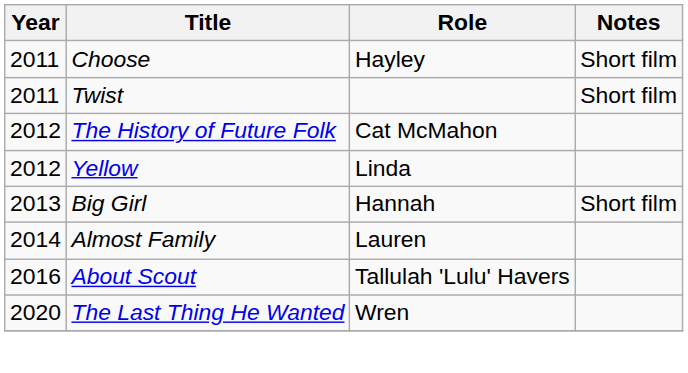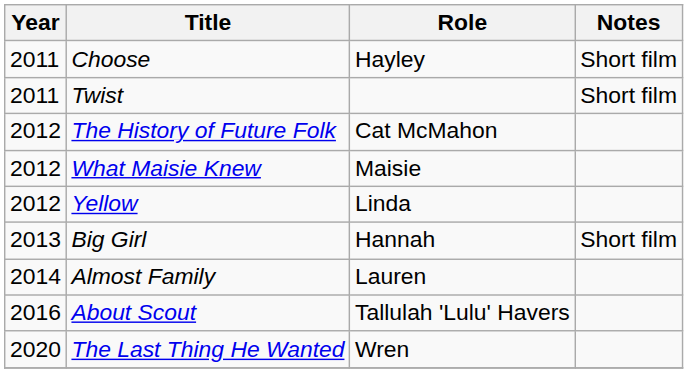+ row: 2012 | What Maisie Knew | Maisie
